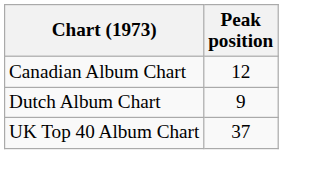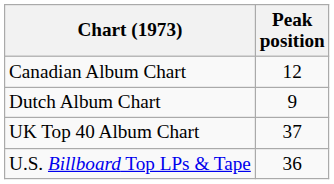+ row: U.S. Billboard Top LPs & Tape | 36
